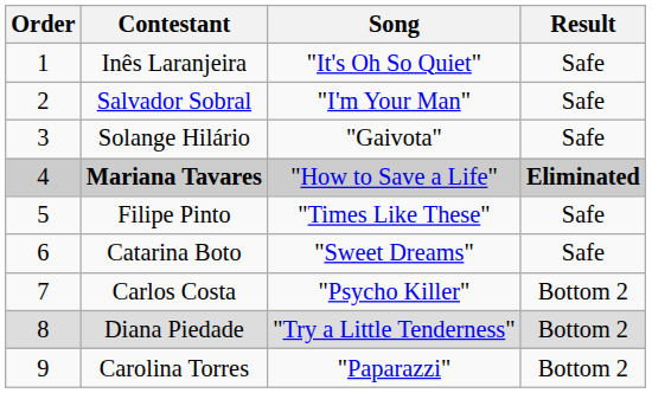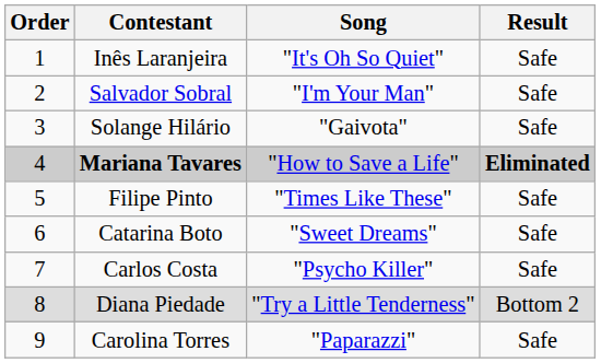Carlos Costa | Result: Bottom 2 -> Safe
Carolina Torres | Result: Bottom 2 -> Safe
